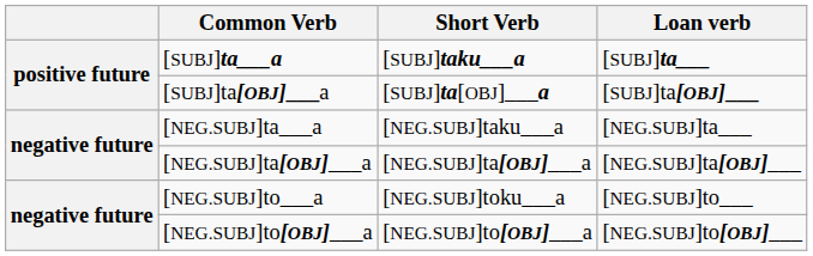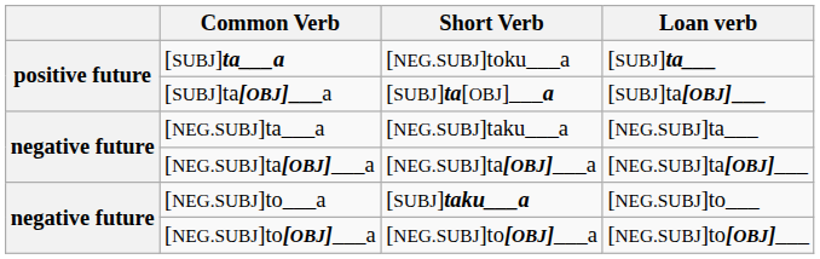[SUBJ]ta___a | Short Verb: [SUBJ]taku___a -> [NEG.SUBJ]toku___a
[NEG.SUBJ]to___a | Short Verb: [NEG.SUBJ]toku___a -> [SUBJ]taku___a
